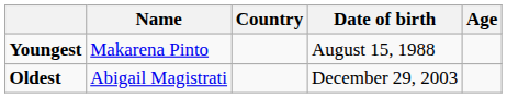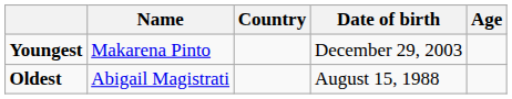Youngest | Date of birth: August 15, 1988 -> December 29, 2003
Oldest | Date of birth: December 29, 2003 -> August 15, 1988
